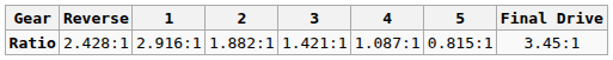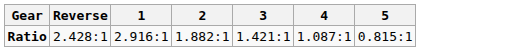- column: Final Drive | 3.45:1
